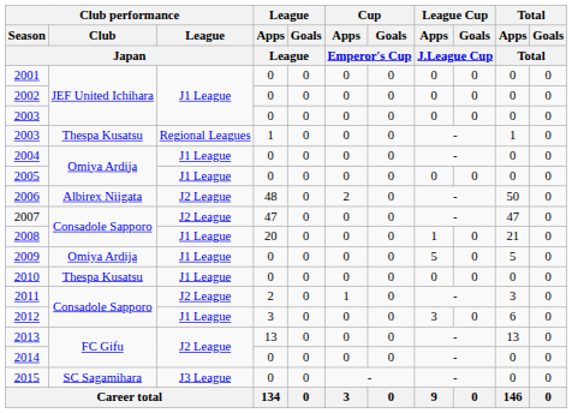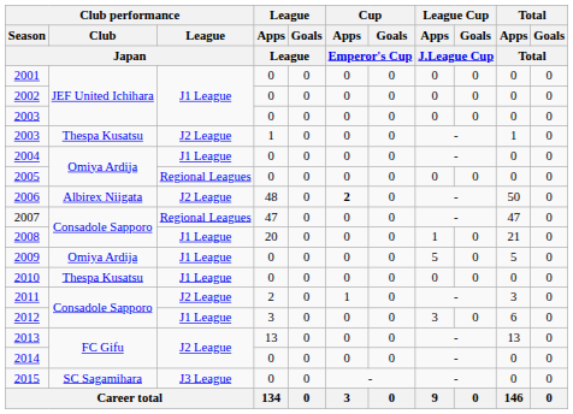2003 / 1 | Club performance / League / Japan: Regional Leagues -> J2 League
2005 | Club performance / League / Japan: J1 League -> Regional Leagues
2006 | Cup / Apps / Emperor's Cup: normal -> bold
2007 | Club performance / League / Japan: J2 League -> Regional Leagues
